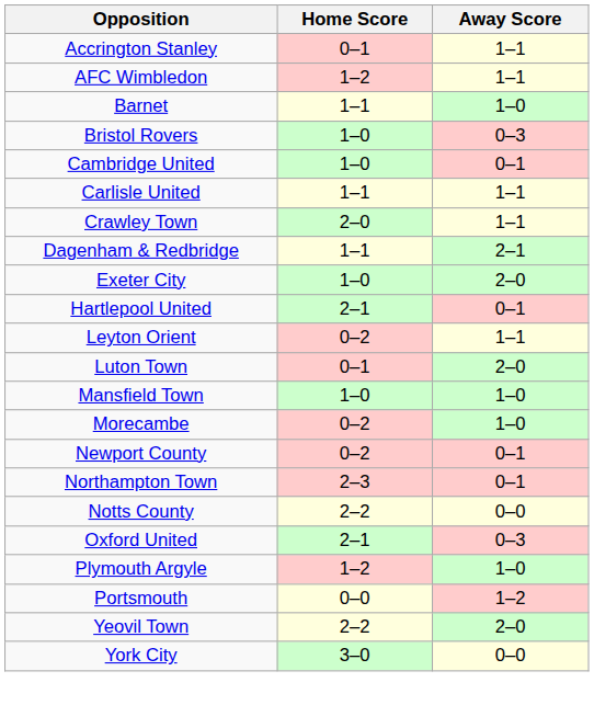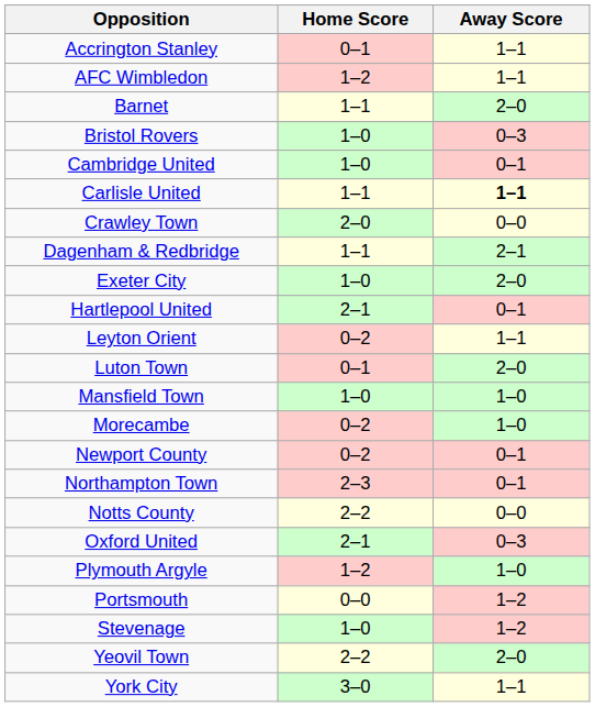Barnet | Away Score: 1–0 -> 2–0
Carlisle United | Away Score: normal -> bold
Crawley Town | Away Score: 1–1 -> 0–0
+ row: Stevenage | 1–0 | 1–2
York City | Away Score: 0–0 -> 1–1
